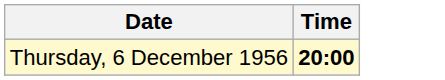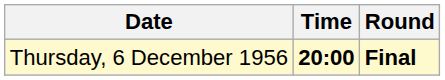+ column: Round | Final
